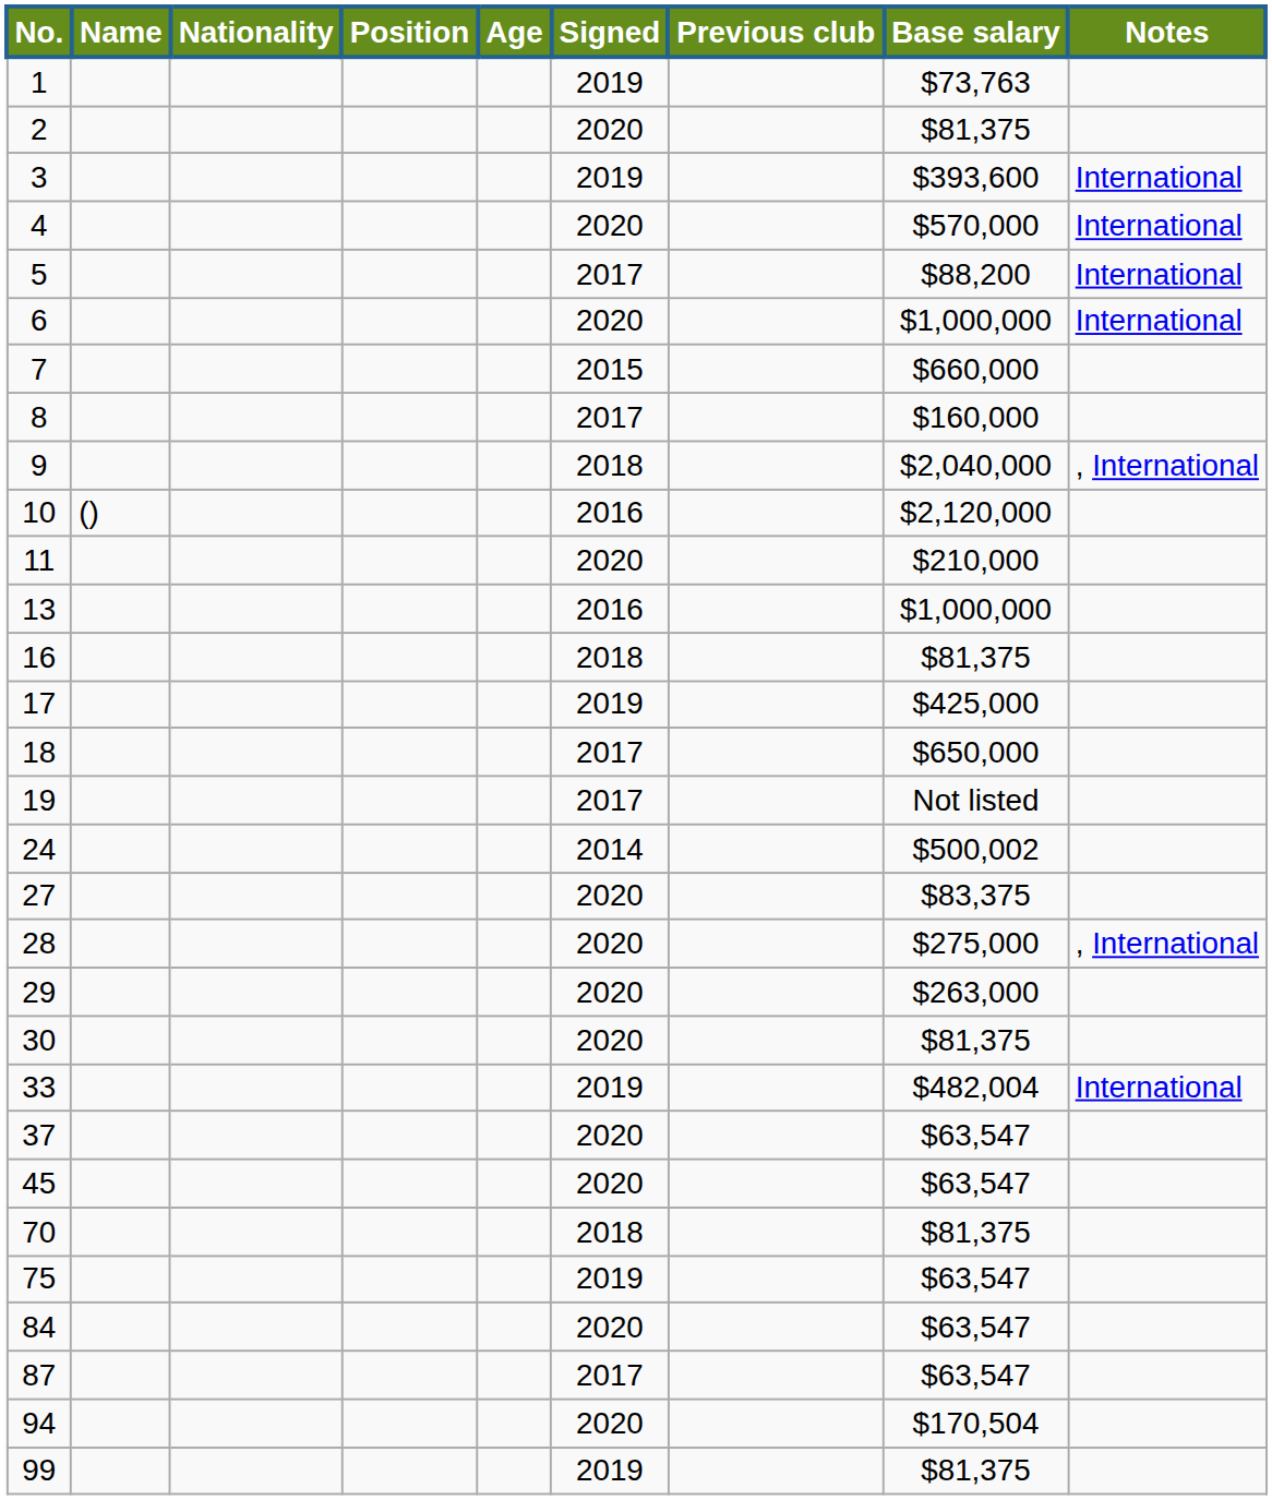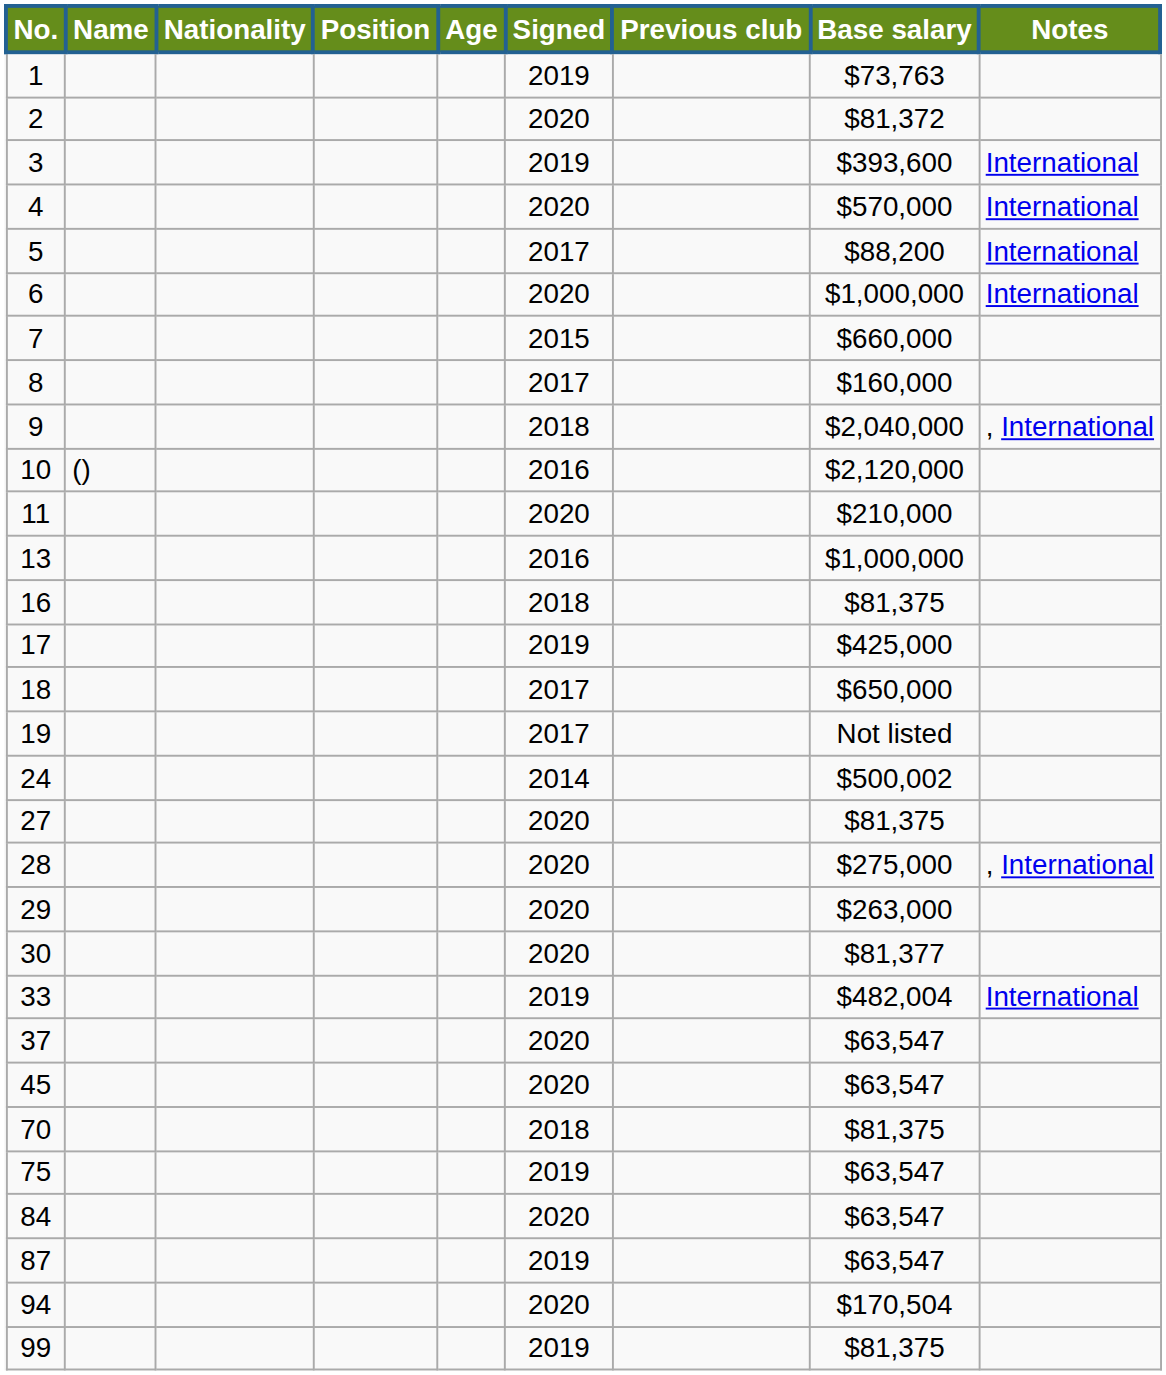2 | Base salary: $81,375 -> $81,372
27 | Base salary: $83,375 -> $81,375
30 | Base salary: $81,375 -> $81,377
87 | Signed: 2017 -> 2019
